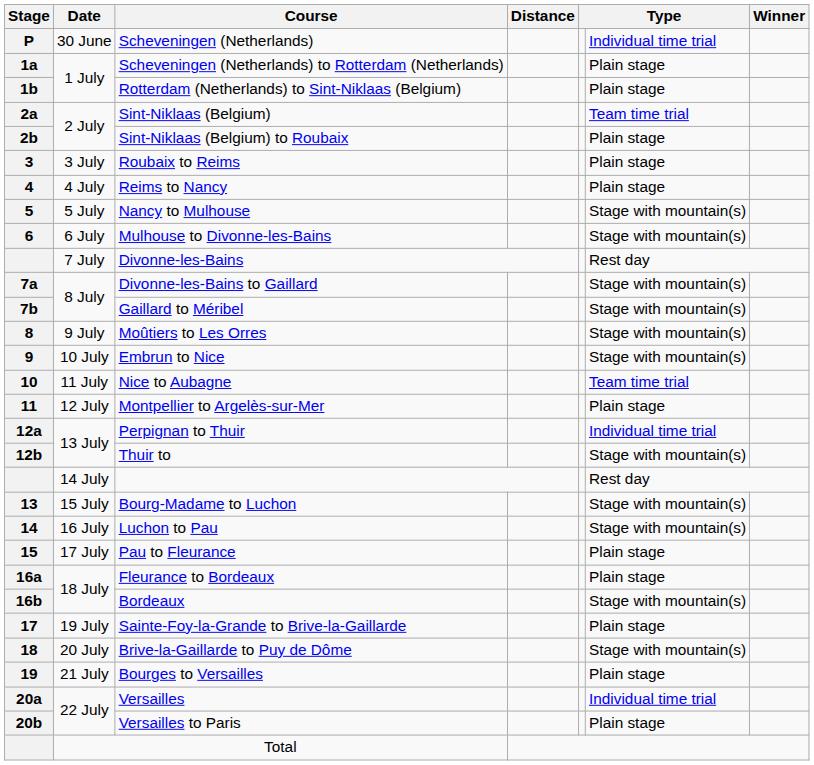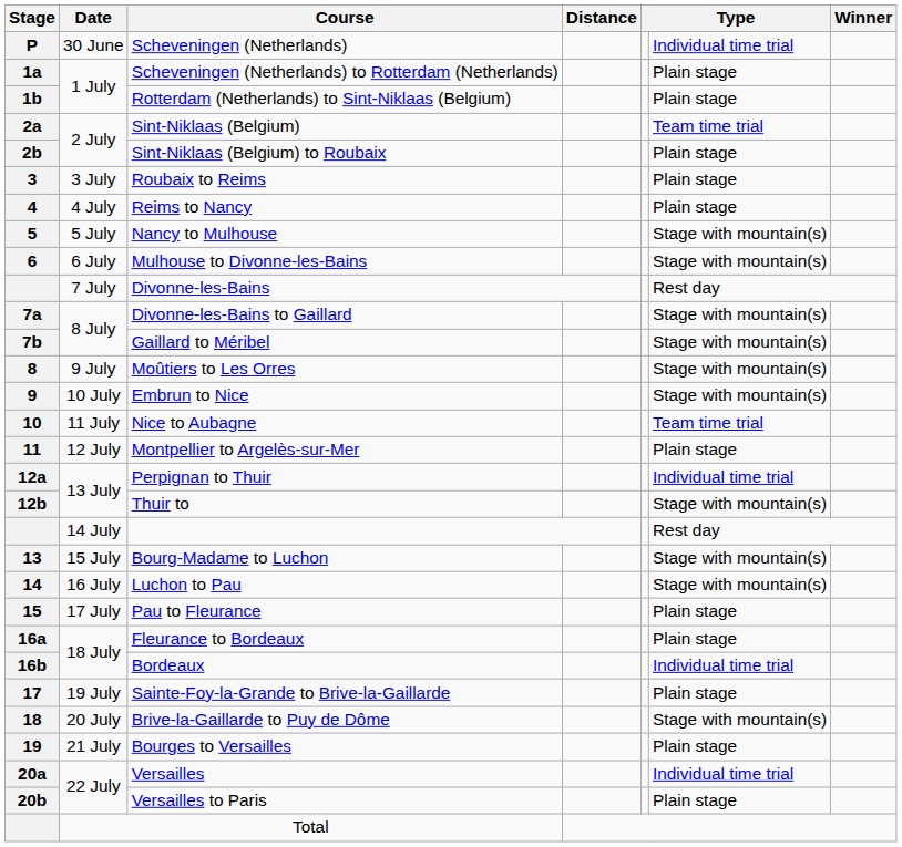Bordeaux | column 6: Stage with mountain(s) -> Individual time trial
